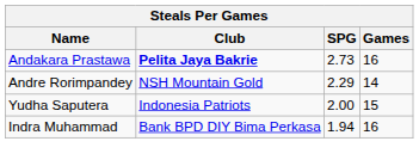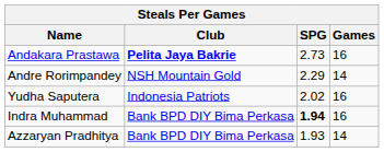Yudha Saputera | SPG: 2.00 -> 2.02
Yudha Saputera | Games: 15 -> 16
Indra Muhammad | SPG: normal -> bold
+ row: Azzaryan Pradhitya | Bank BPD DIY Bima Perkasa | 1.93 | 14
